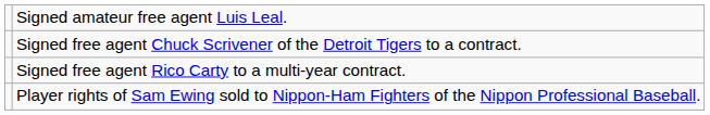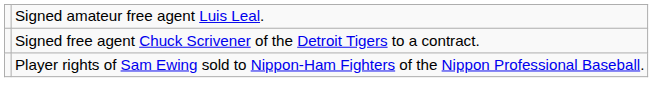- row: Signed free agent Rico Carty to a multi-year contract.
